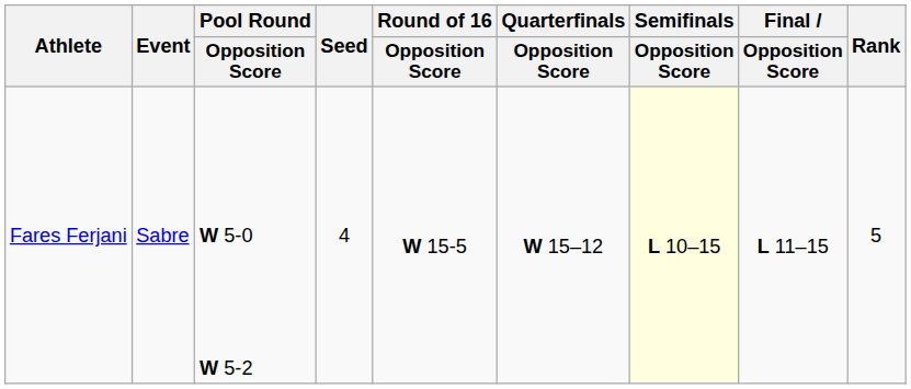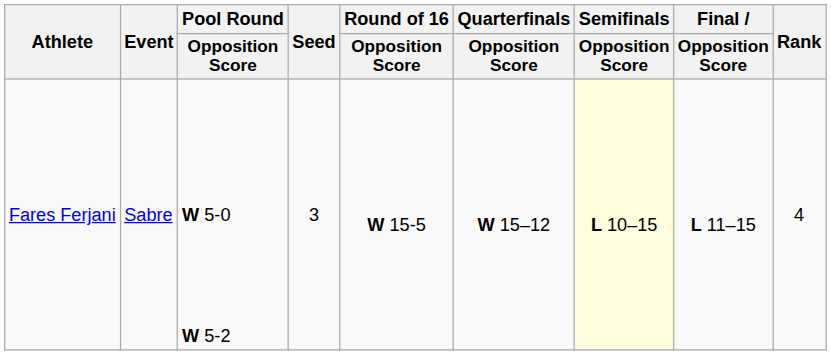Fares Ferjani | Seed: 4 -> 3
Fares Ferjani | Rank: 5 -> 4
